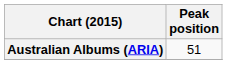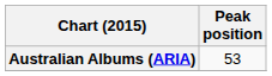Australian Albums (ARIA) | Peak position: 51 -> 53
